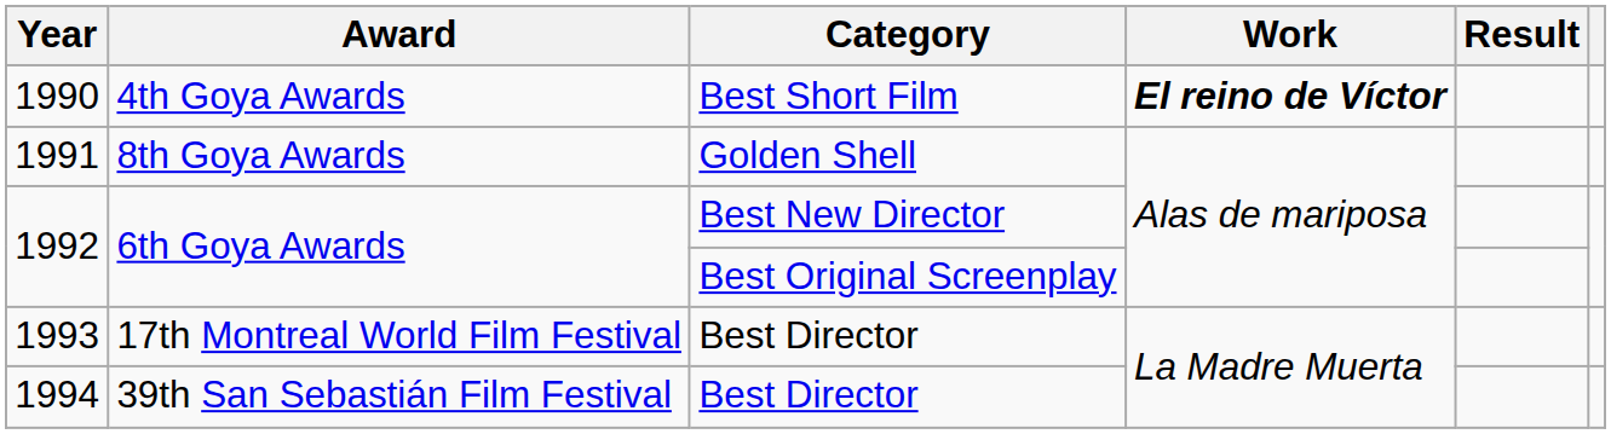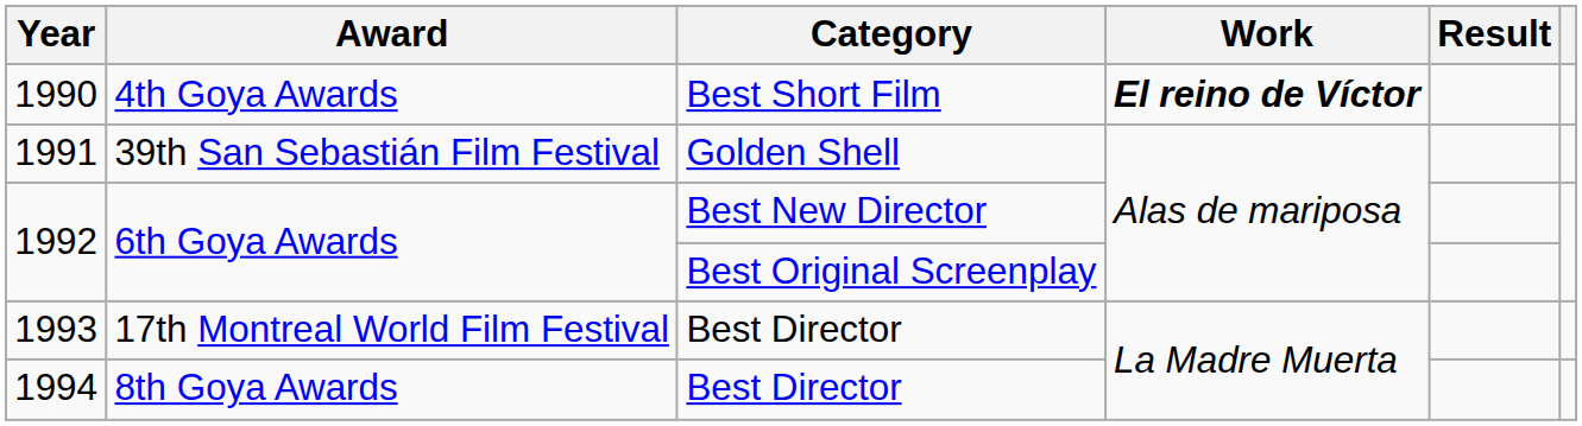1991 | Award: 8th Goya Awards -> 39th San Sebastián Film Festival
1994 | Award: 39th San Sebastián Film Festival -> 8th Goya Awards
